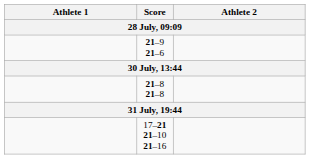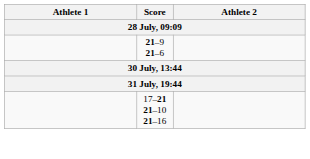- row: 21–8 21–8
